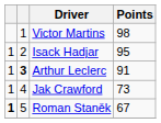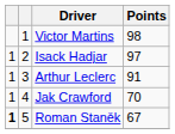Isack Hadjar | Points: 95 -> 97
Arthur Leclerc | column 2: bold -> normal
Jak Crawford | Points: 73 -> 70
